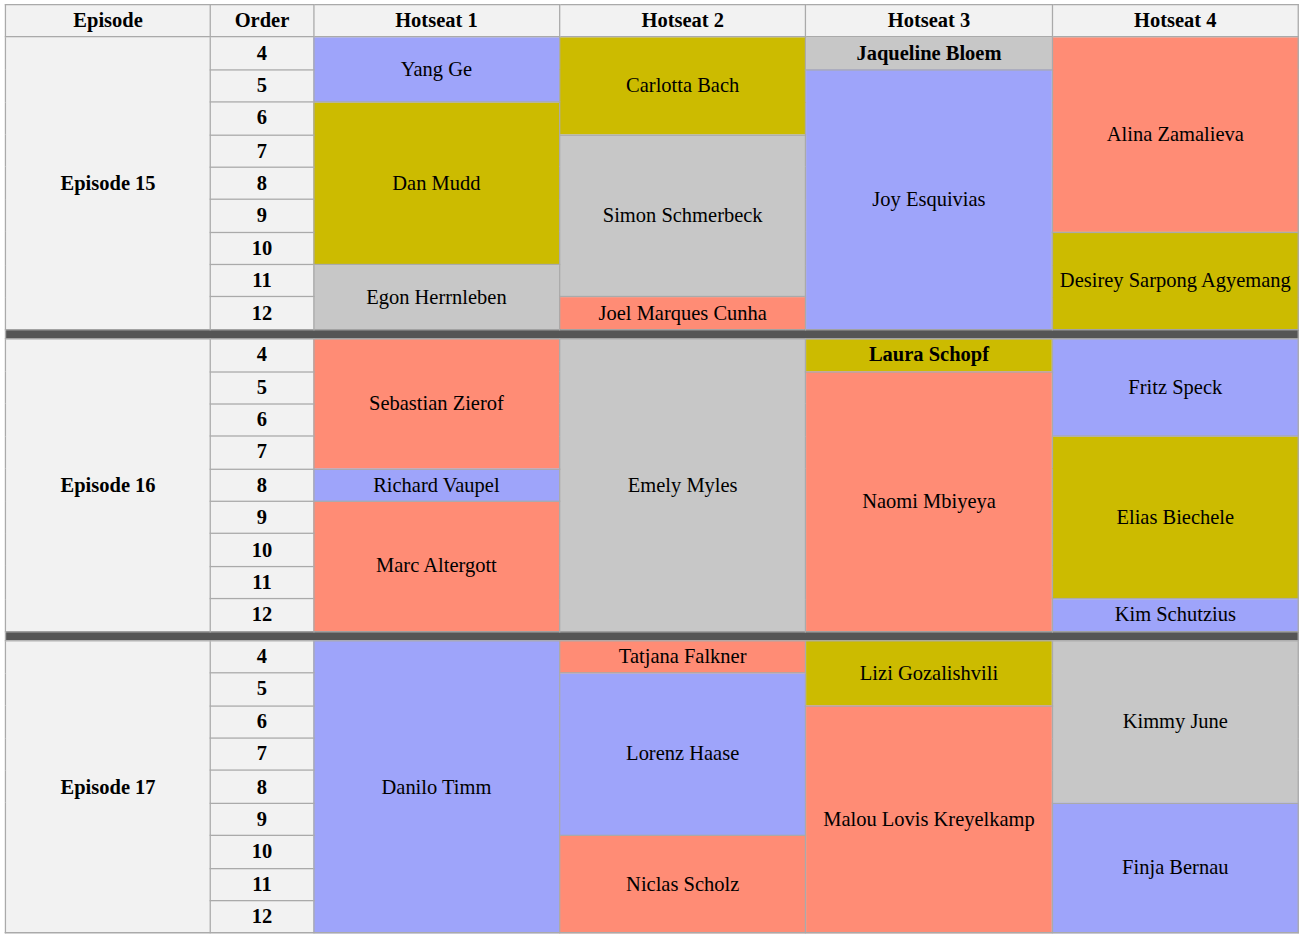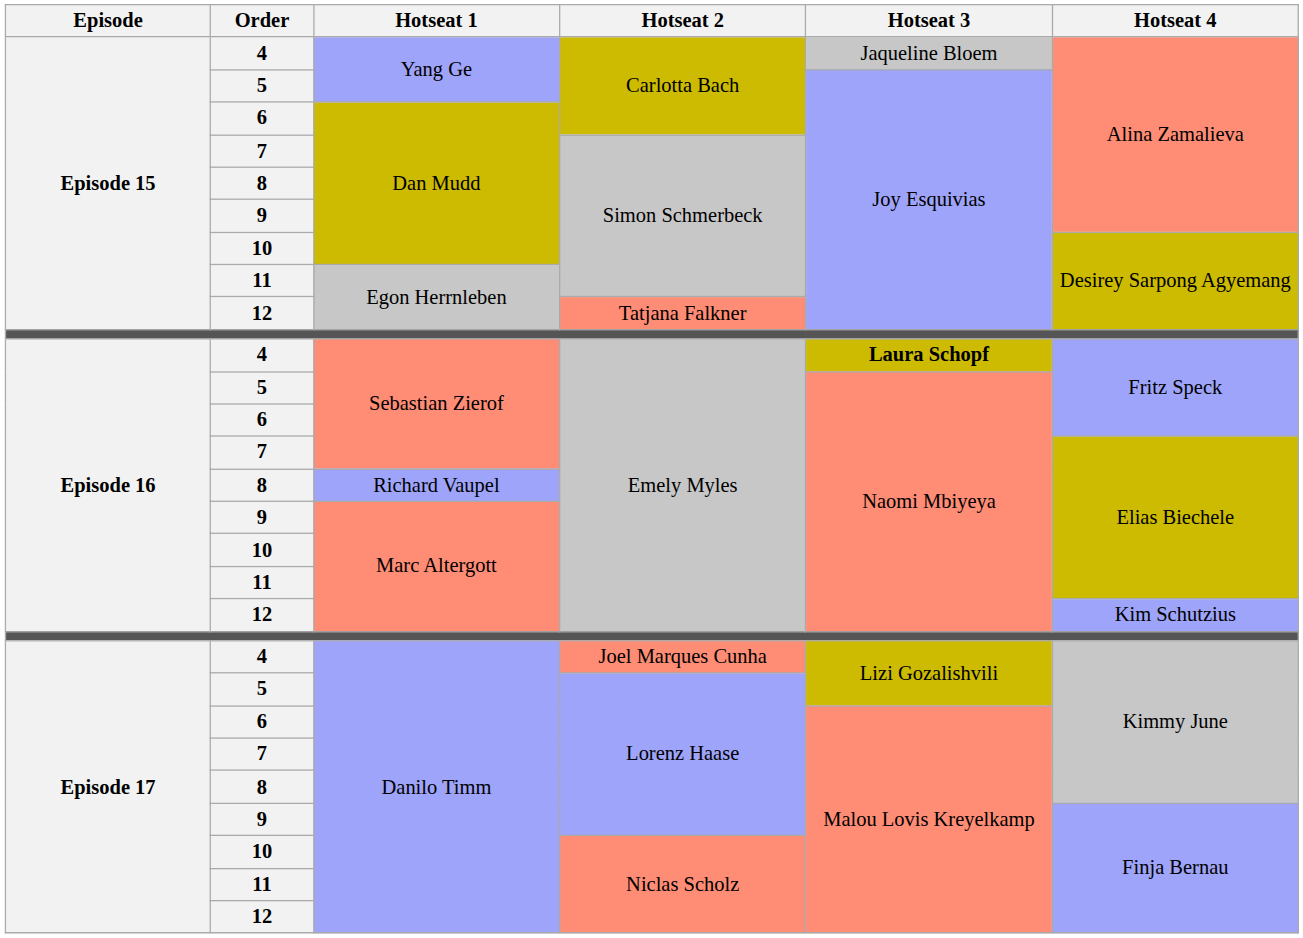4 / Yang Ge | Hotseat 3: bold -> normal
12 / Egon Herrnleben | Hotseat 2: Joel Marques Cunha -> Tatjana Falkner
4 / Danilo Timm | Hotseat 2: Tatjana Falkner -> Joel Marques Cunha
